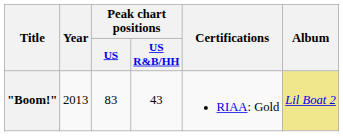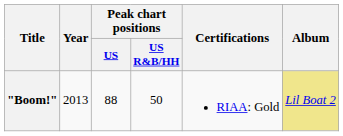"Boom!" | Peak chart positions / US: 83 -> 88
"Boom!" | Peak chart positions / US R&B/HH: 43 -> 50
